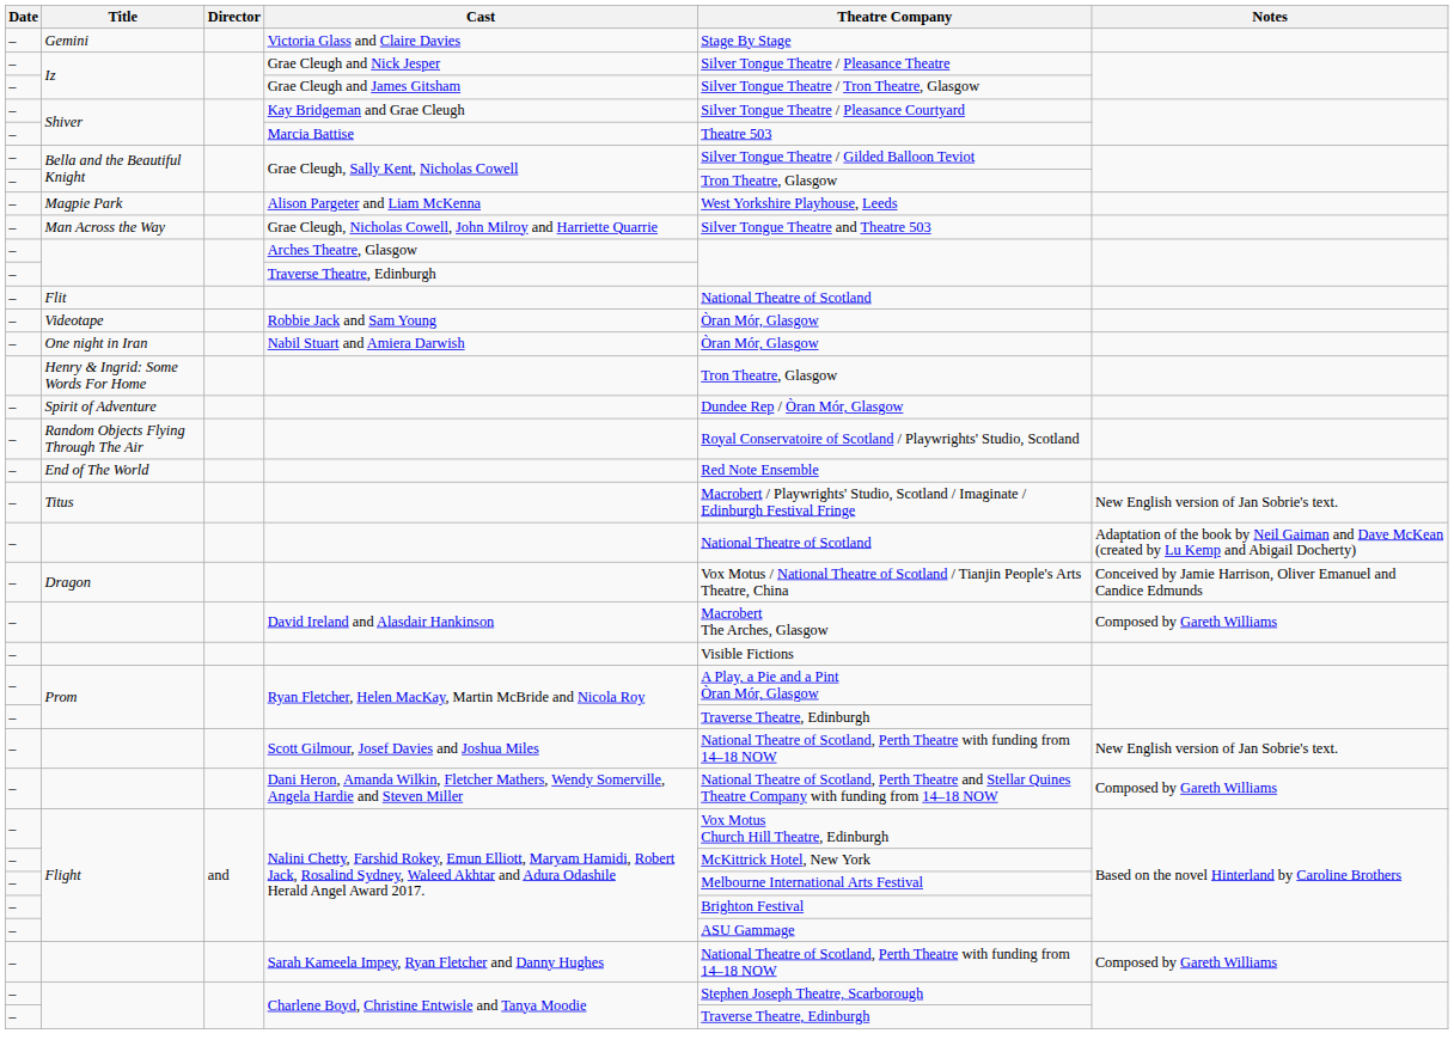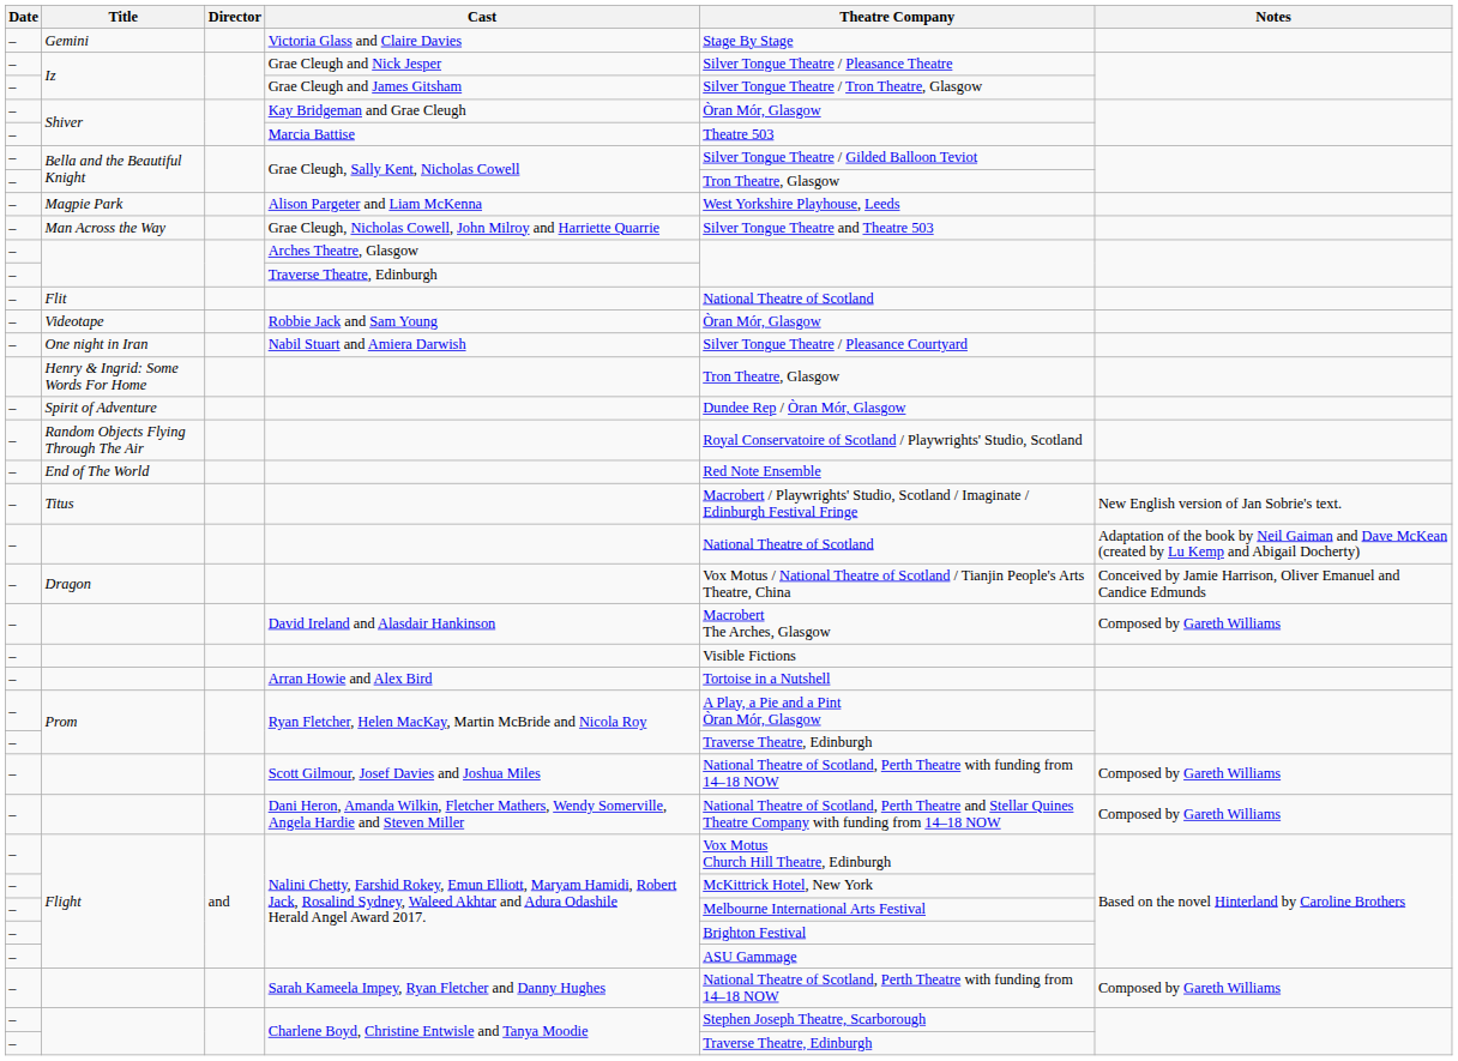Kay Bridgeman and Grae Cleugh | Theatre Company: Silver Tongue Theatre / Pleasance Courtyard -> Òran Mór, Glasgow
Nabil Stuart and Amiera Darwish | Theatre Company: Òran Mór, Glasgow -> Silver Tongue Theatre / Pleasance Courtyard
+ row: – | Arran Howie and Alex Bird | Tortoise in a Nutshell
Scott Gilmour, Josef Davies and Joshua Miles | Notes: New English version of Jan Sobrie's text. -> Composed by Gareth Williams
